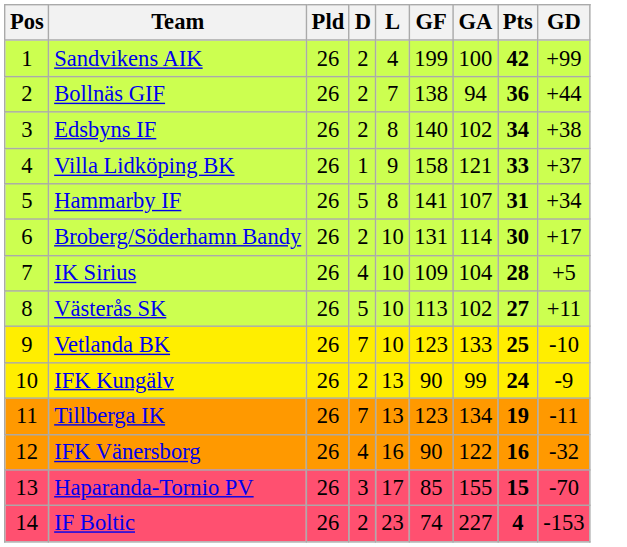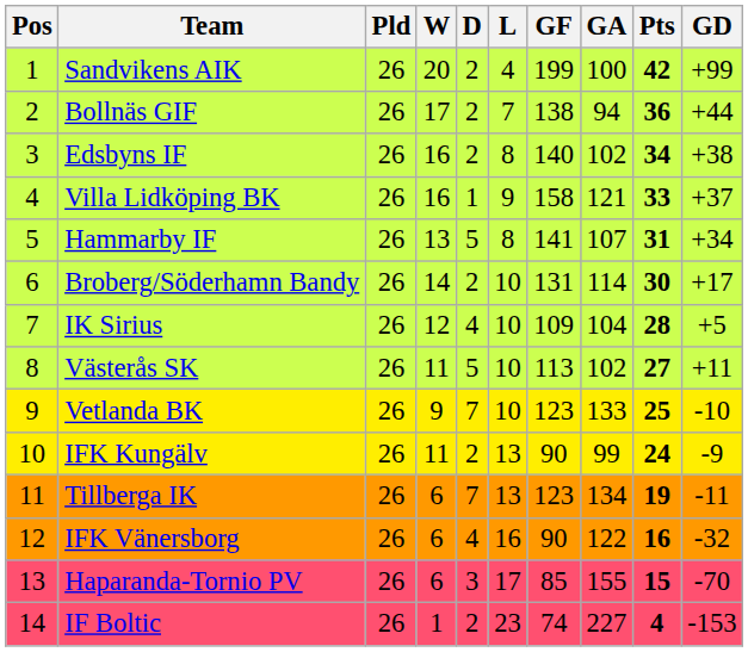+ column: W | 20 | 17 | 16 | 16 | 13 | 14 | 12 | 11 | 9 | 11 | 6 | 6 | 6 | 1
